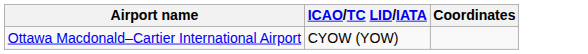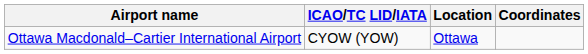+ column: Location | Ottawa
